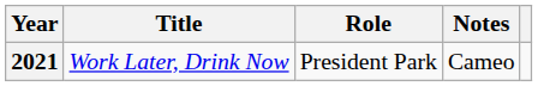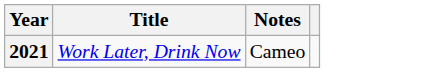- column: Role | President Park
